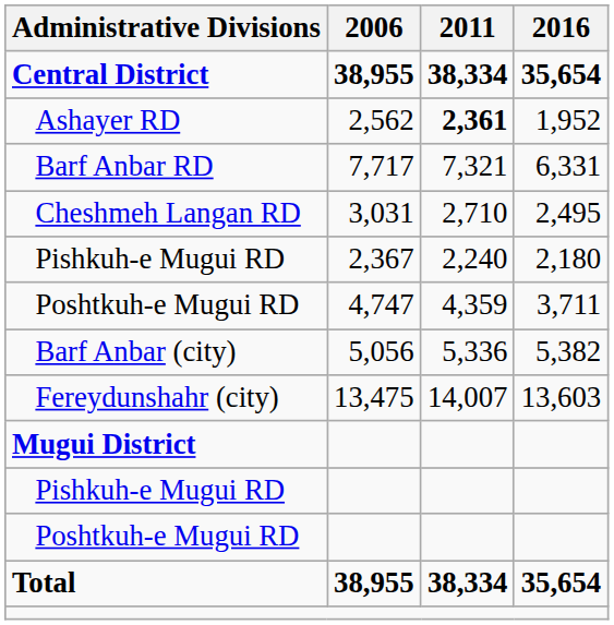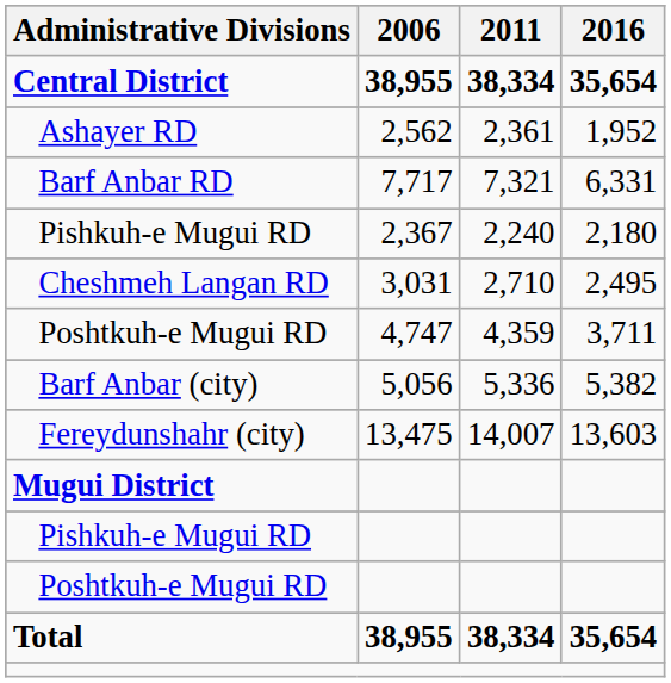Ashayer RD | 2011: bold -> normal
rows swapped: Cheshmeh Langan RD <-> Pishkuh-e Mugui RD / 2,367
